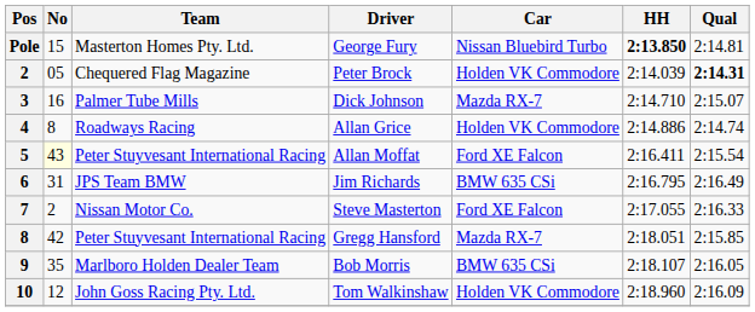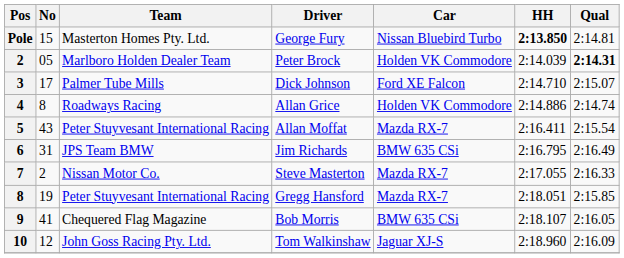Peter Brock | Team: Chequered Flag Magazine -> Marlboro Holden Dealer Team
Dick Johnson | No: 16 -> 17
Dick Johnson | Car: Mazda RX-7 -> Ford XE Falcon
Allan Moffat | No: lightyellow background -> no background
Allan Moffat | Car: Ford XE Falcon -> Mazda RX-7
Steve Masterton | Car: Ford XE Falcon -> Mazda RX-7
Gregg Hansford | No: 42 -> 19
Bob Morris | No: 35 -> 41
Bob Morris | Team: Marlboro Holden Dealer Team -> Chequered Flag Magazine
Tom Walkinshaw | Car: Holden VK Commodore -> Jaguar XJ-S
